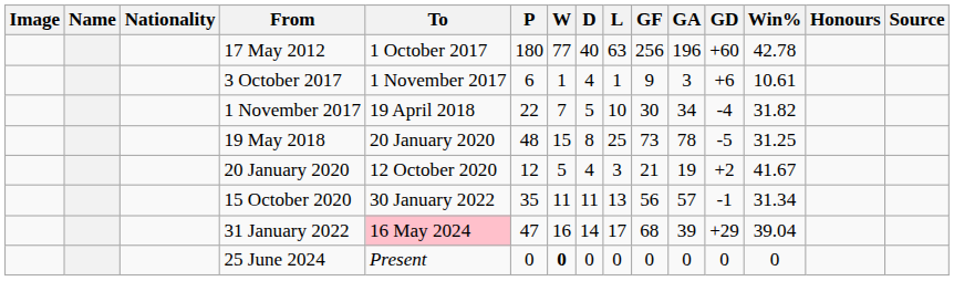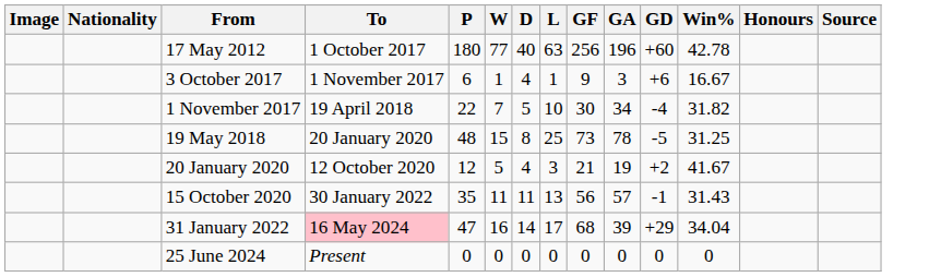- column: Name
3 October 2017 | Win%: 10.61 -> 16.67
15 October 2020 | Win%: 31.34 -> 31.43
31 January 2022 | Win%: 39.04 -> 34.04
25 June 2024 | W: bold -> normal
